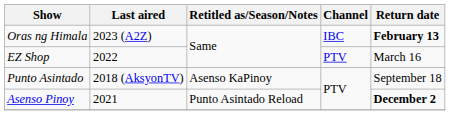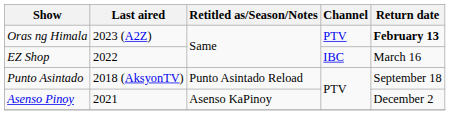Oras ng Himala | Channel: IBC -> PTV
EZ Shop | Channel: PTV -> IBC
Punto Asintado | Retitled as/Season/Notes: Asenso KaPinoy -> Punto Asintado Reload
Asenso Pinoy | Retitled as/Season/Notes: Punto Asintado Reload -> Asenso KaPinoy
Asenso Pinoy | Return date: bold -> normal
